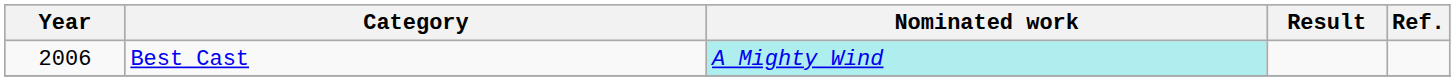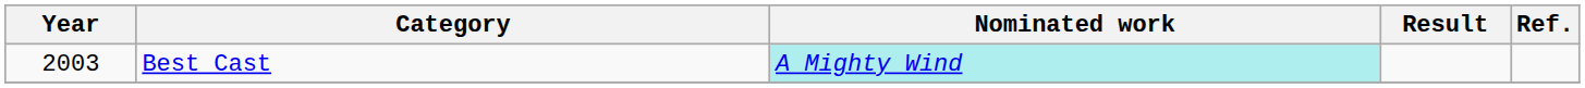Best Cast | Year: 2006 -> 2003
